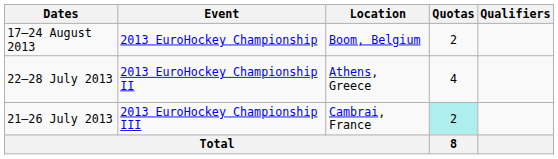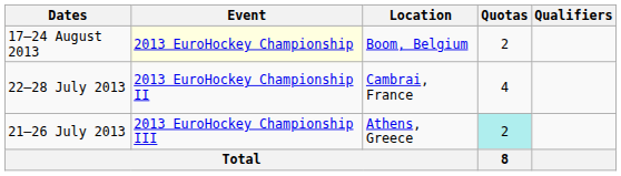17–24 August 2013 | Event: no background -> lightyellow background
22–28 July 2013 | Location: Athens, Greece -> Cambrai, France
21–26 July 2013 | Location: Cambrai, France -> Athens, Greece
